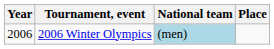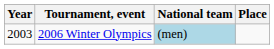2006 Winter Olympics | Year: 2006 -> 2003
